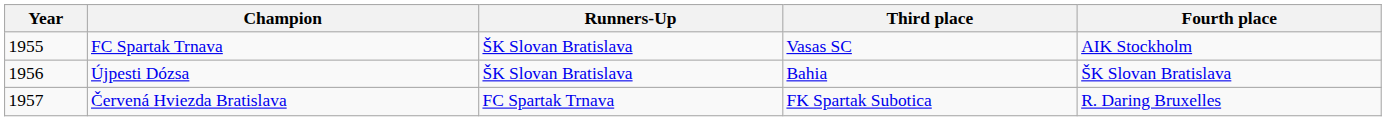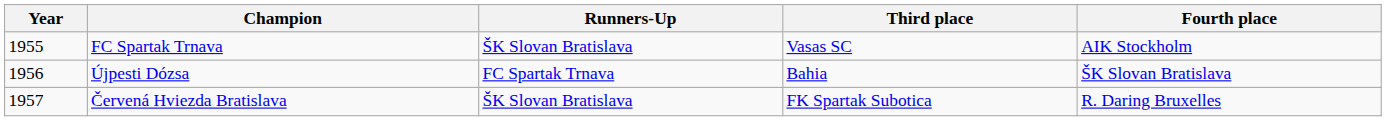Újpesti Dózsa | Runners-Up: ŠK Slovan Bratislava -> FC Spartak Trnava
Červená Hviezda Bratislava | Runners-Up: FC Spartak Trnava -> ŠK Slovan Bratislava
